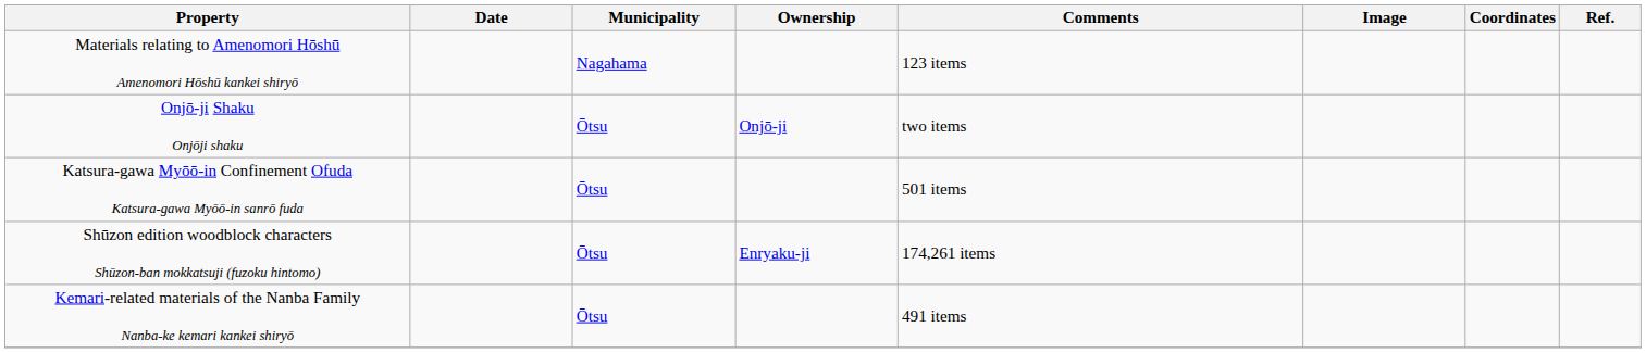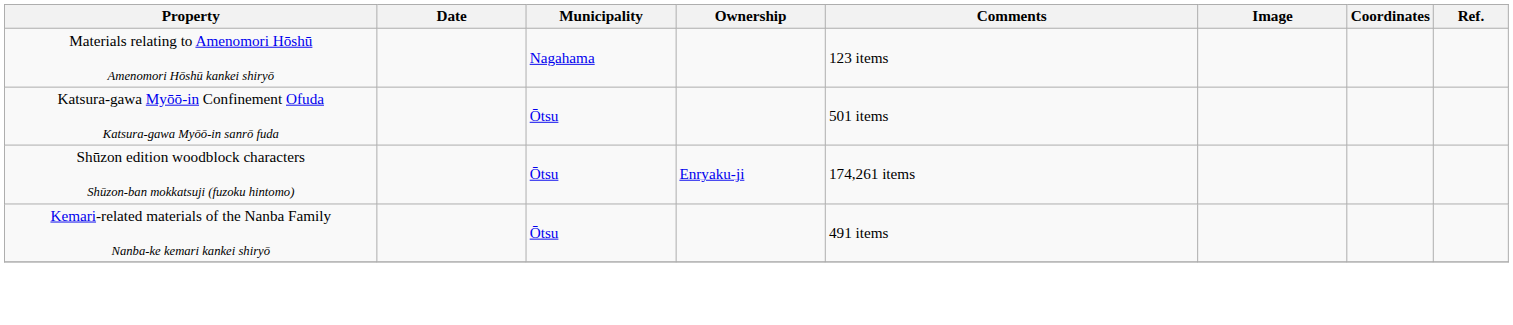- row: Onjō-ji Shaku Onjōji shaku | Ōtsu | Onjō-ji | two items
